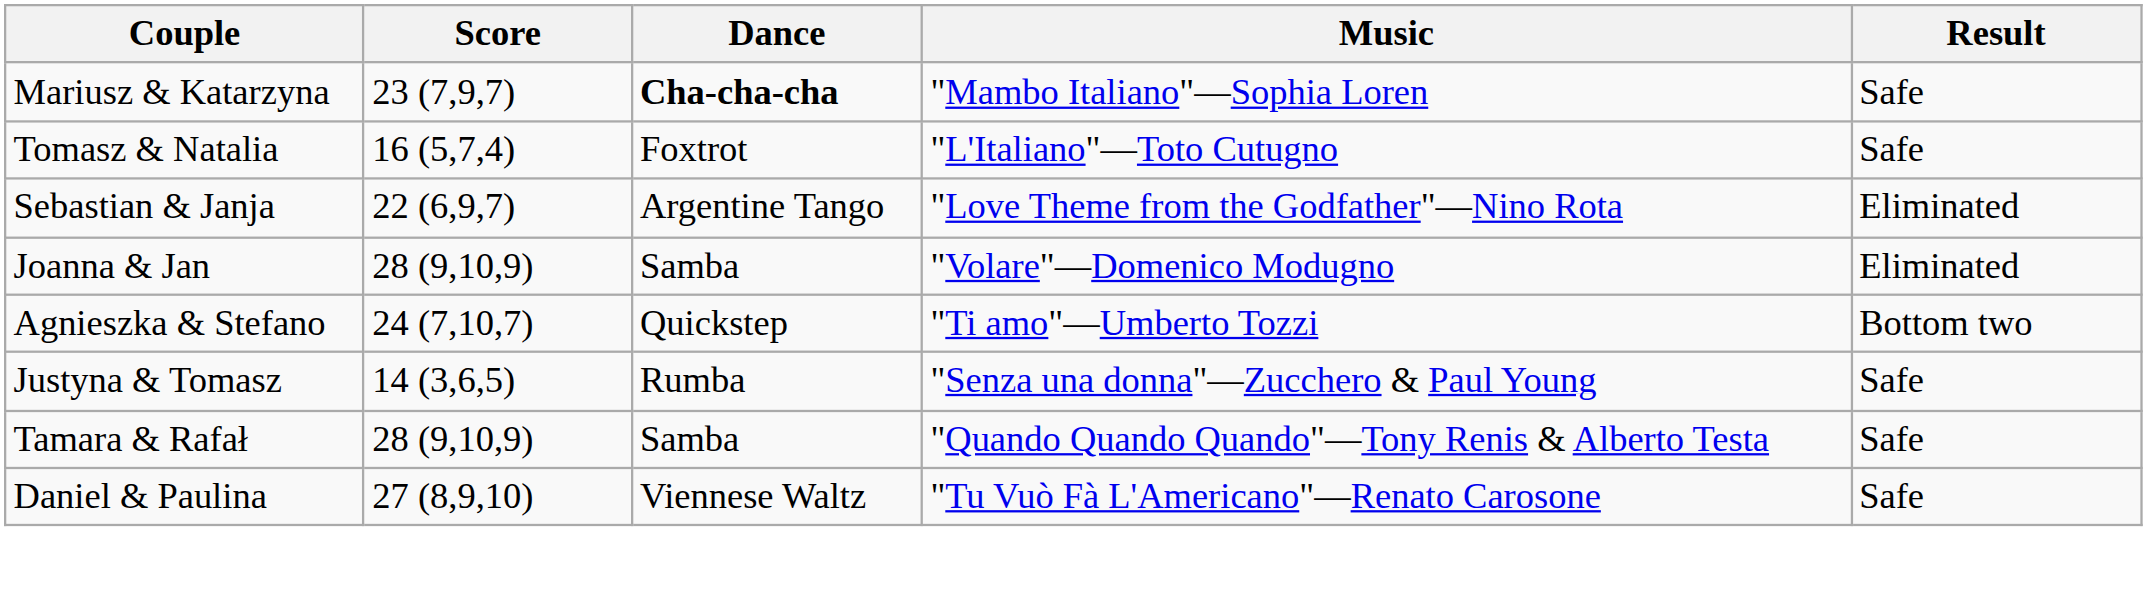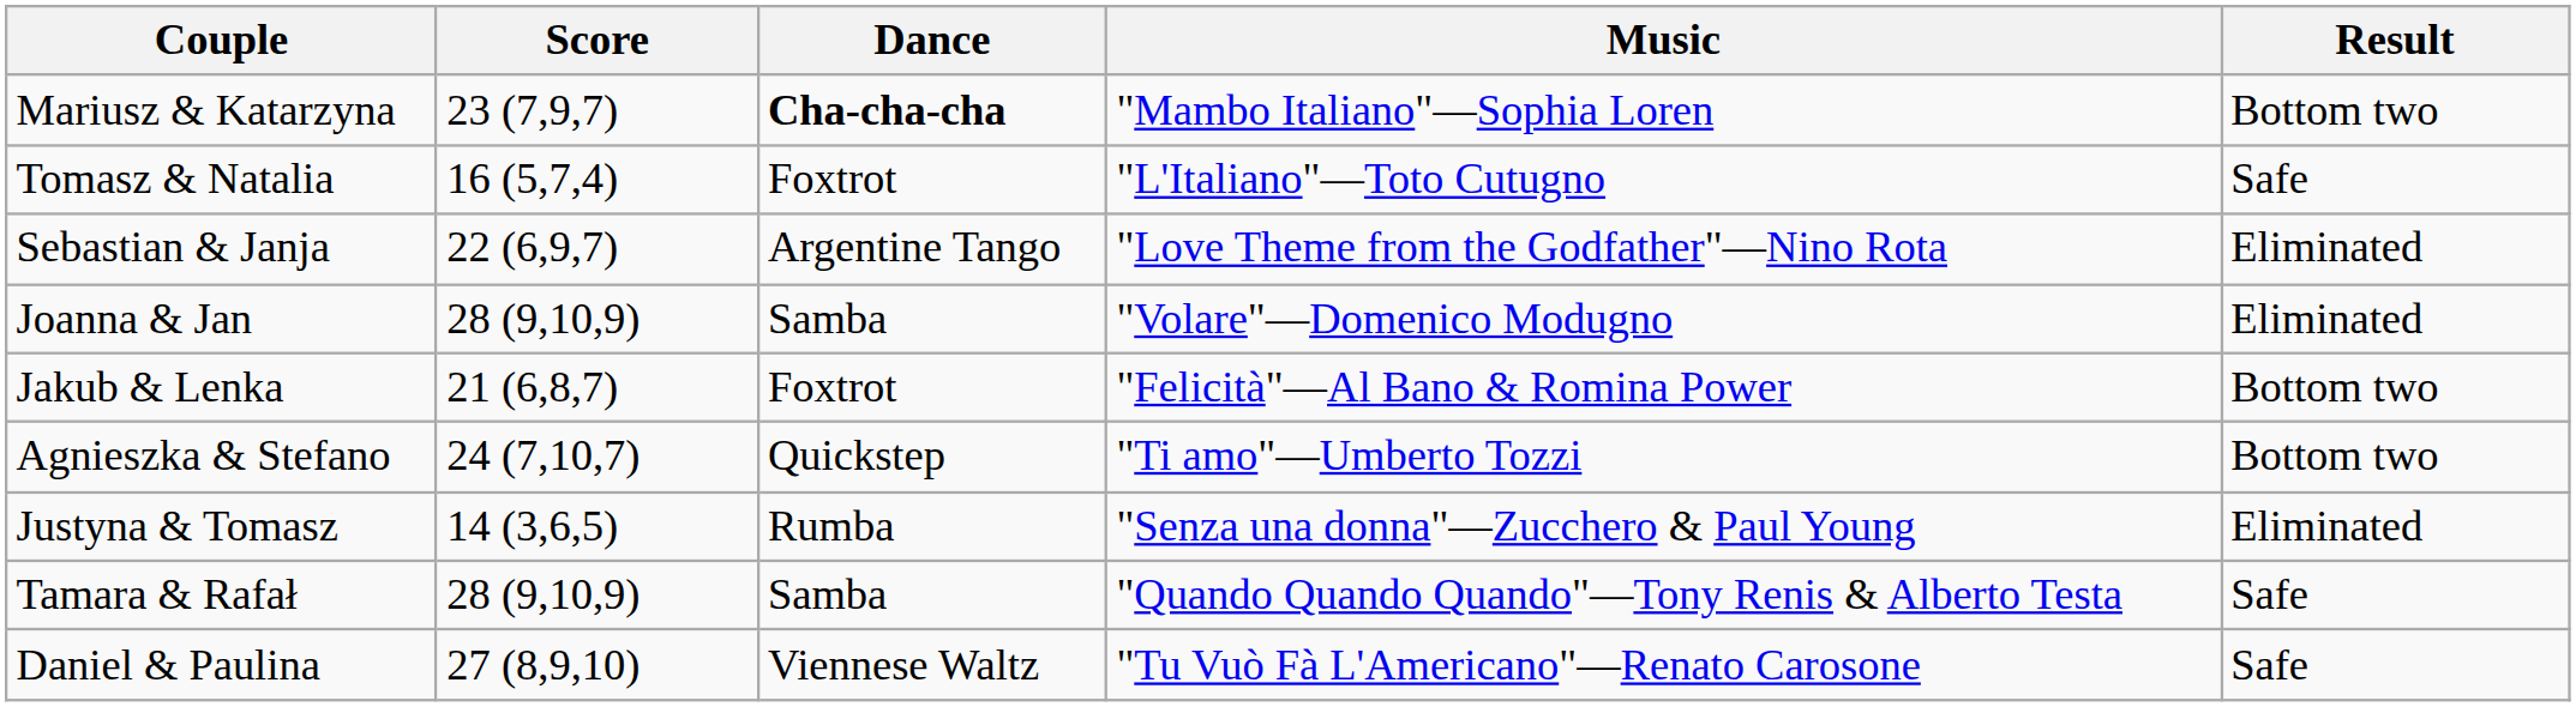Mariusz & Katarzyna | Result: Safe -> Bottom two
+ row: Jakub & Lenka | 21 (6,8,7) | Foxtrot | "Felicità"—Al Bano & Romina Power | Bottom two
Justyna & Tomasz | Result: Safe -> Eliminated
